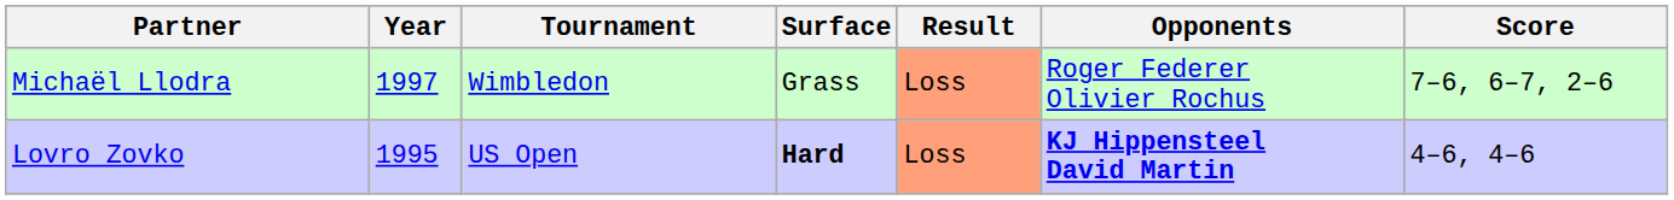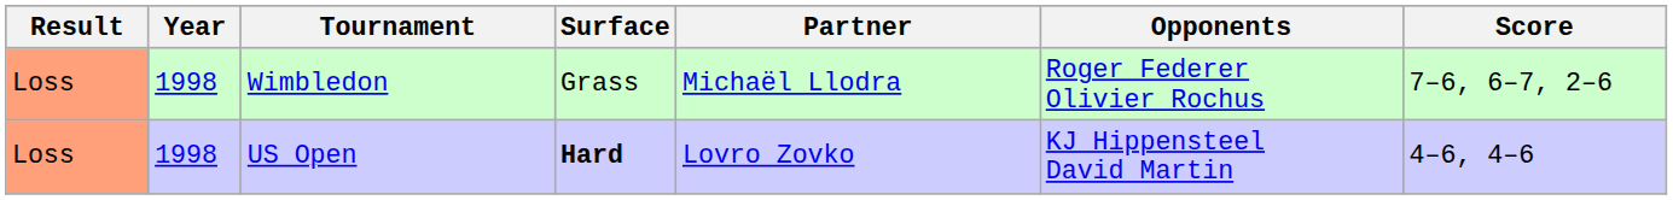columns swapped: Result <-> Partner
Wimbledon | Year: 1997 -> 1998
US Open | Year: 1995 -> 1998
US Open | Opponents: bold -> normal
